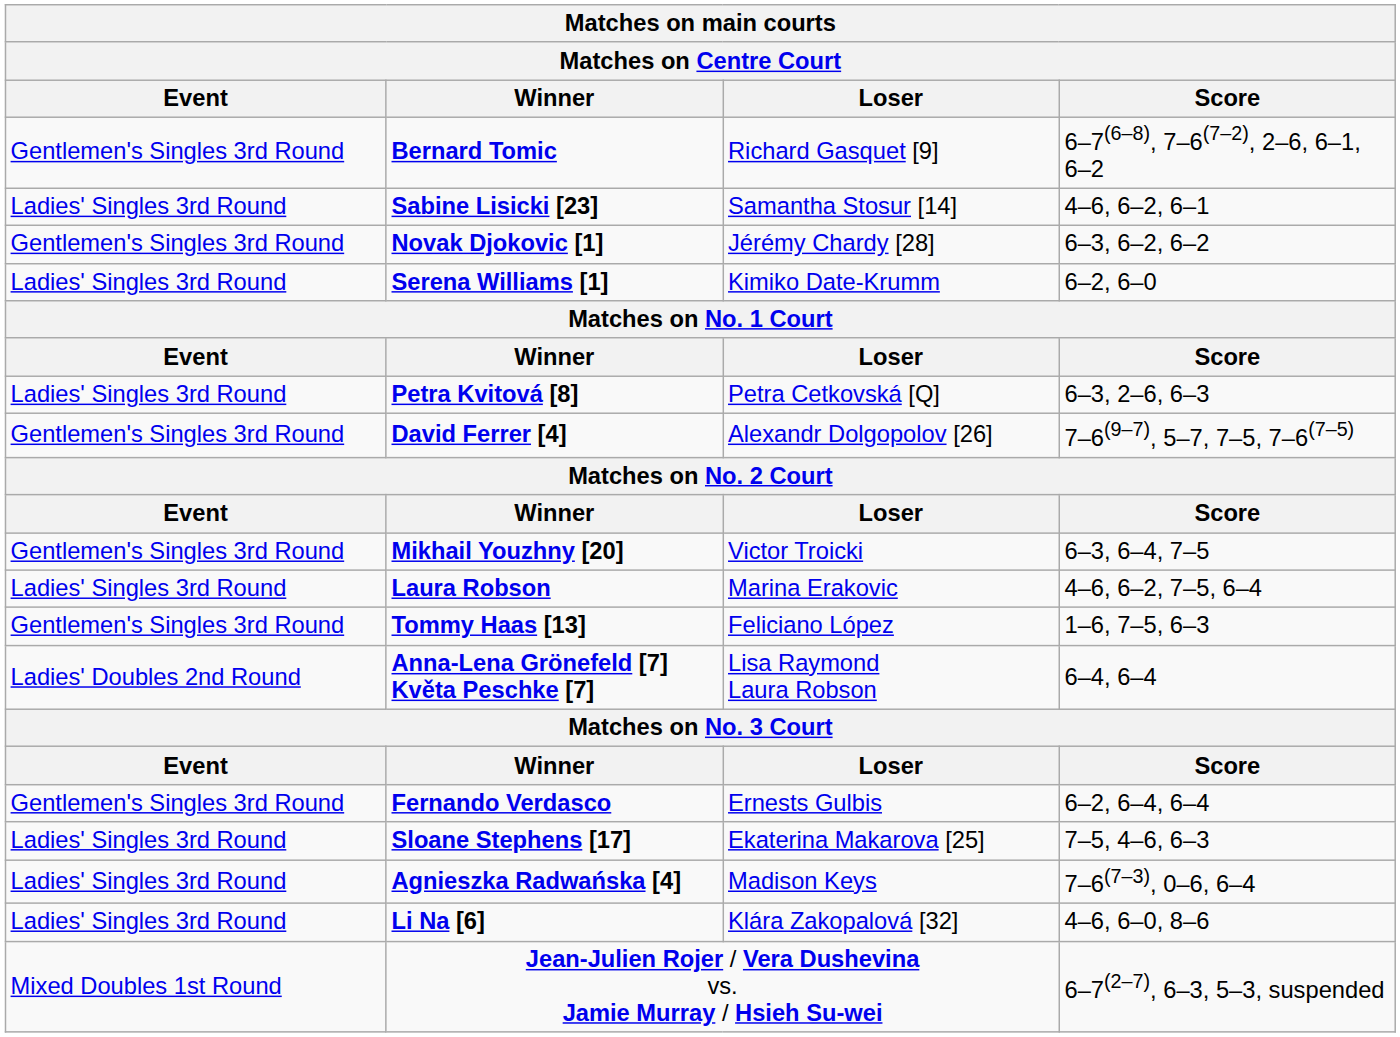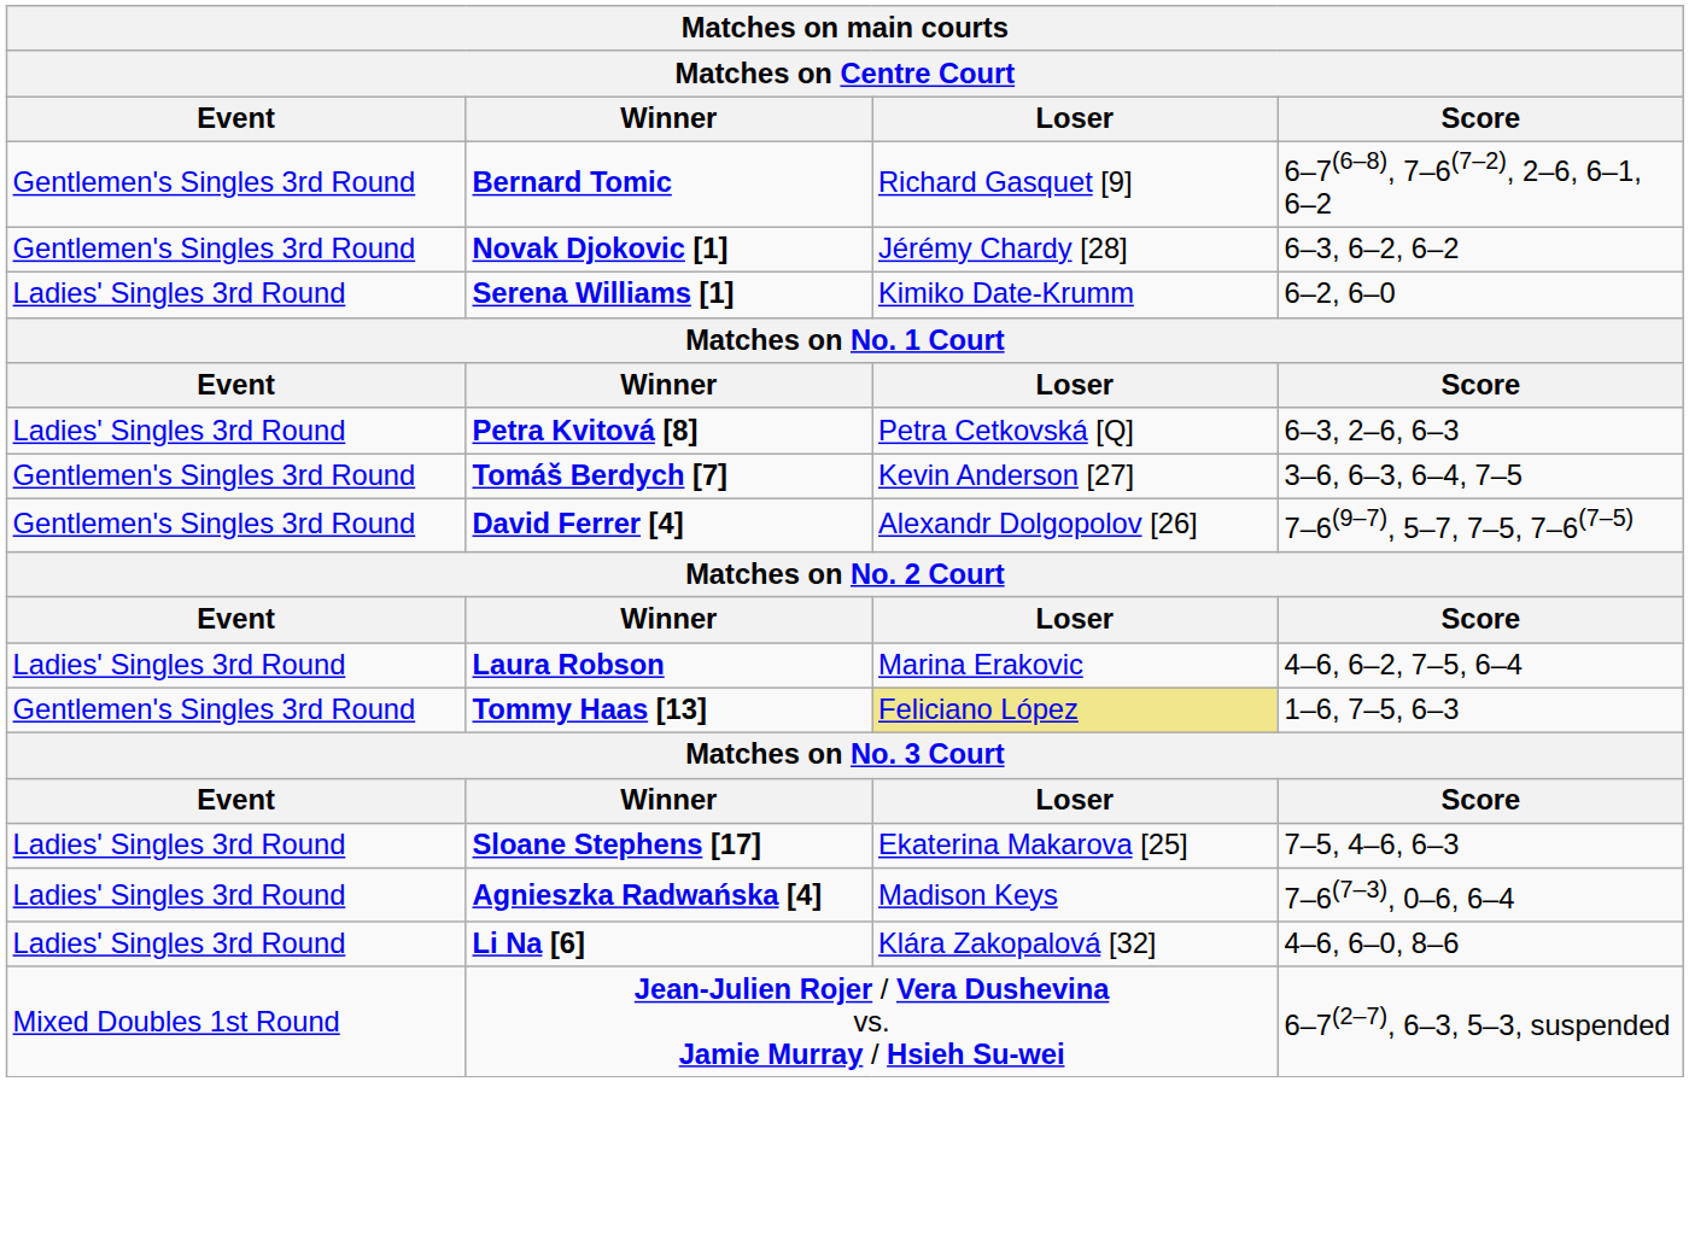- row: Ladies' Singles 3rd Round | Sabine Lisicki [23] | Samantha Stosur [14] | 4–6, 6–2, 6–1
+ row: Gentlemen's Singles 3rd Round | Tomáš Berdych [7] | Kevin Anderson [27] | 3–6, 6–3, 6–4, 7–5
- row: Gentlemen's Singles 3rd Round | Mikhail Youzhny [20] | Victor Troicki | 6–3, 6–4, 7–5
Tommy Haas [13] | Loser: no background -> khaki background
- row: Ladies' Doubles 2nd Round | Anna-Lena Grönefeld [7] Květa Peschke [7] | Lisa Raymond Laura Robson | 6–4, 6–4
- row: Gentlemen's Singles 3rd Round | Fernando Verdasco | Ernests Gulbis | 6–2, 6–4, 6–4
